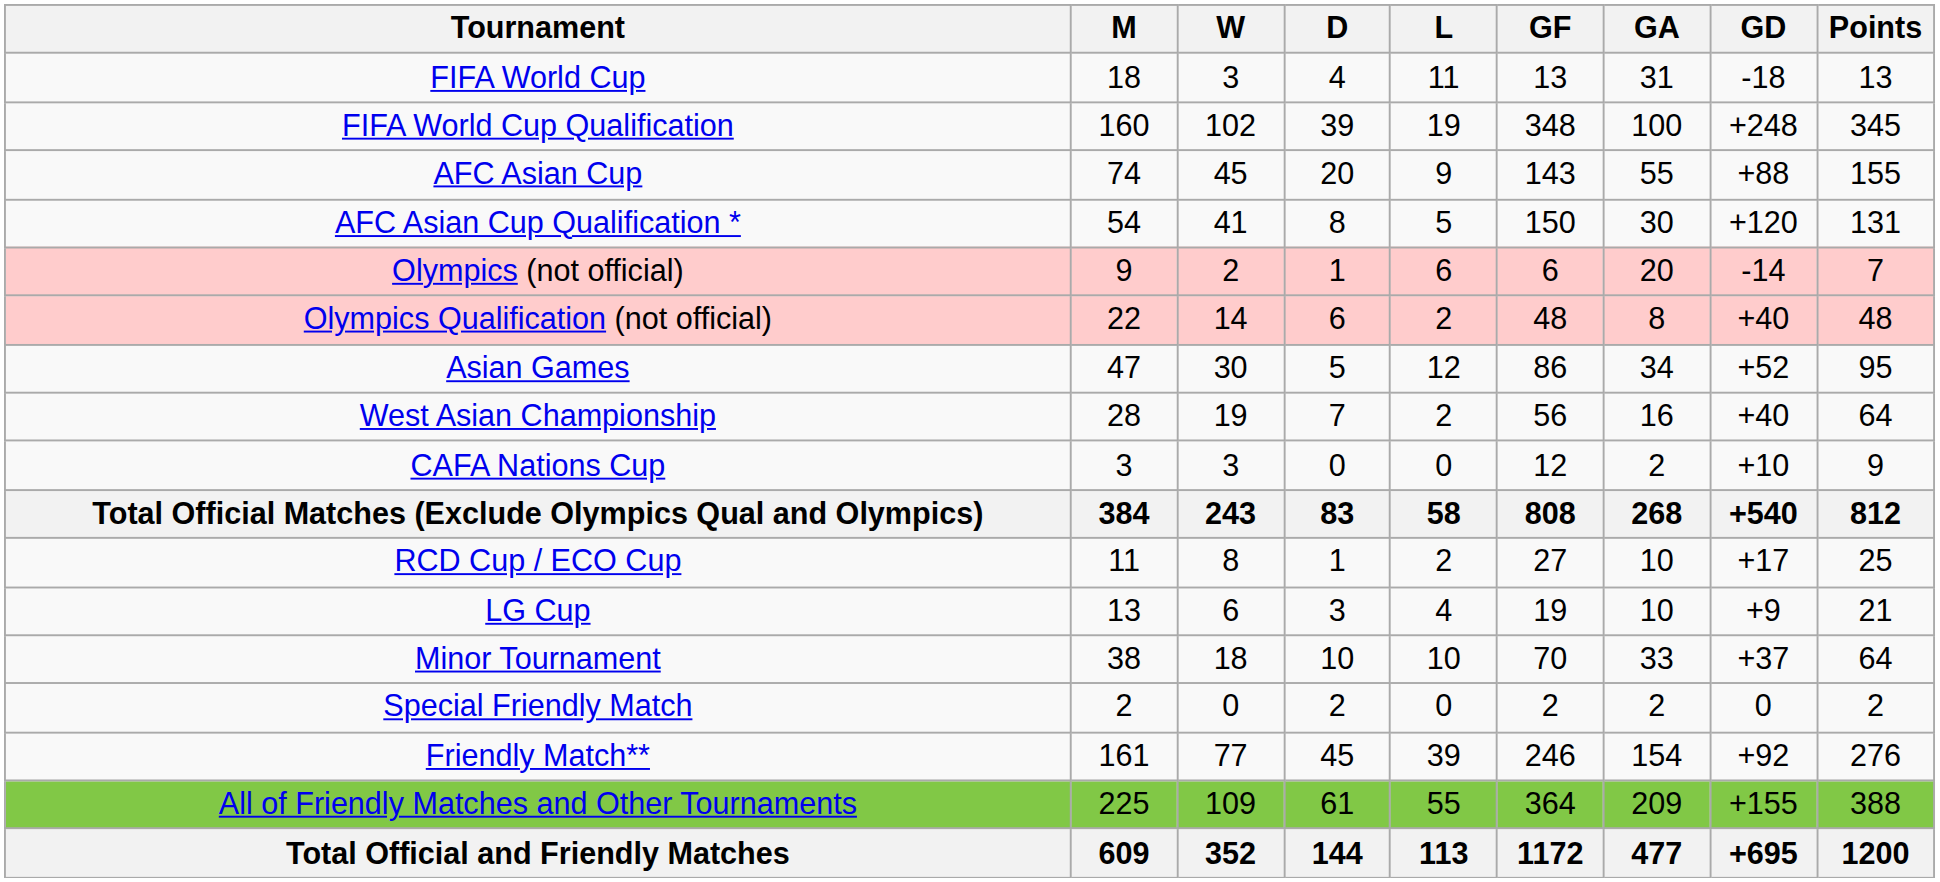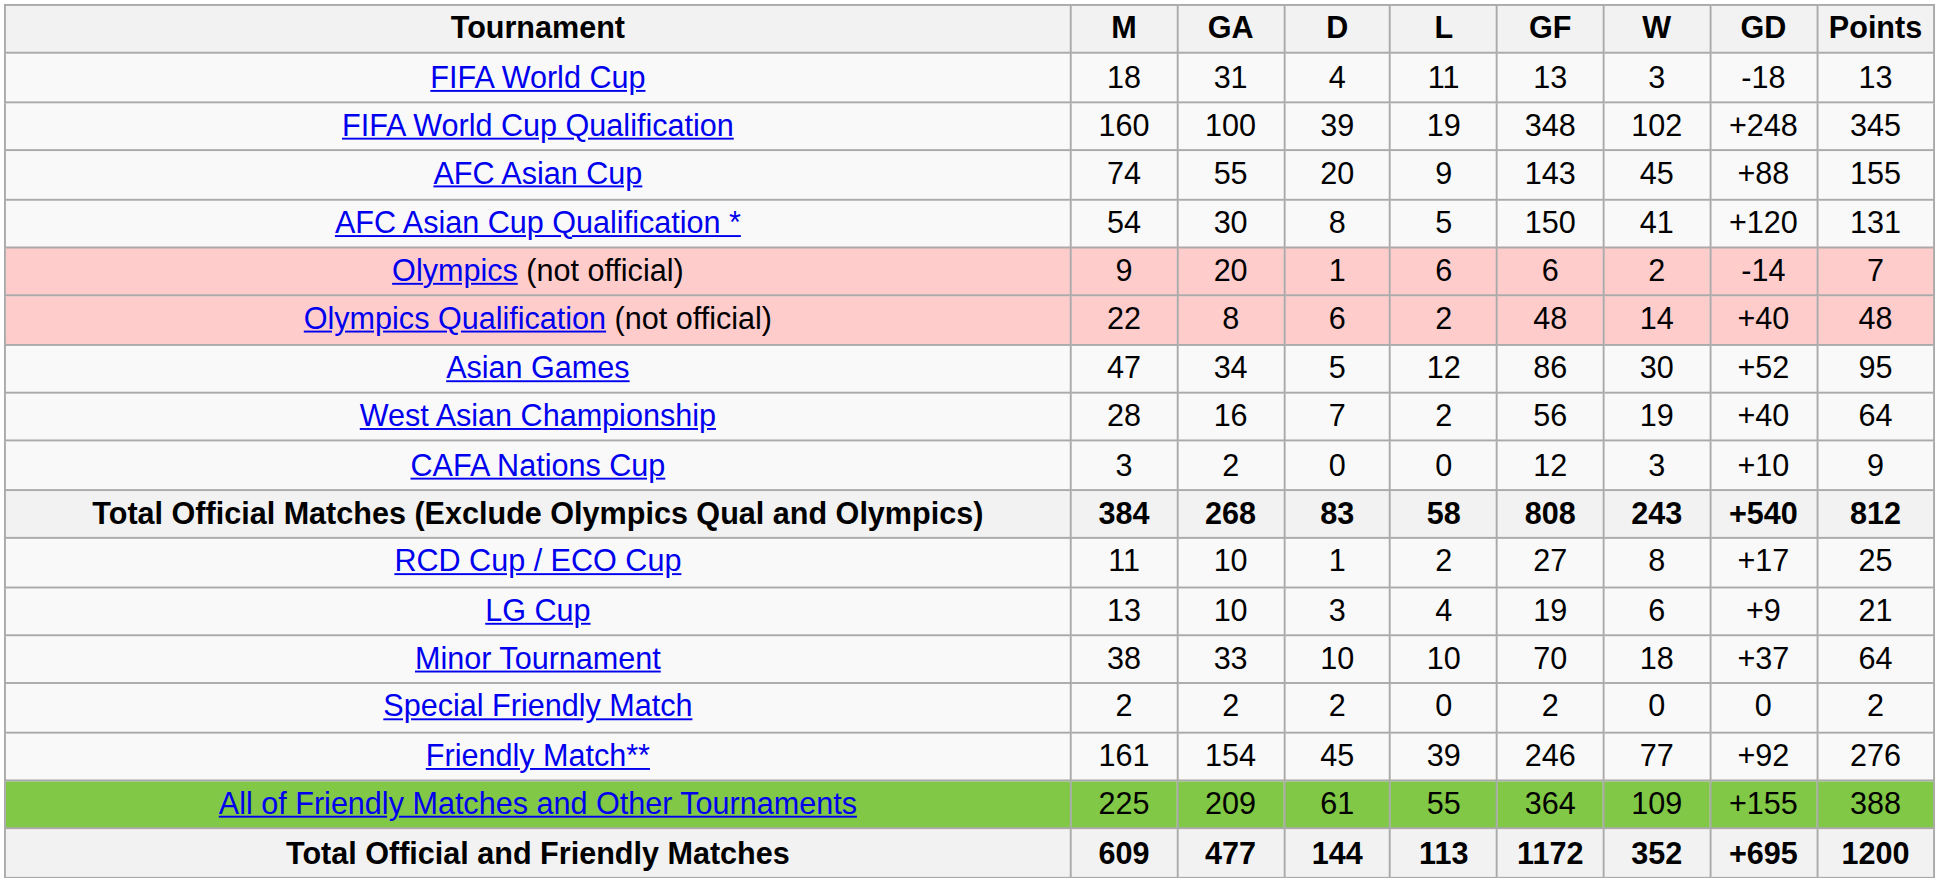columns swapped: W <-> GA
